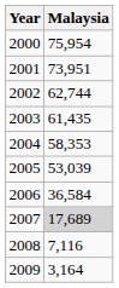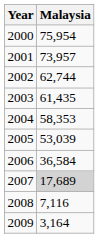2001 | Malaysia: 73,951 -> 73,957
